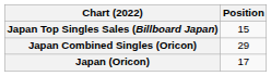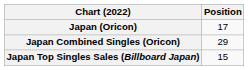rows swapped: Japan (Oricon) <-> Japan Top Singles Sales (Billboard Japan)
